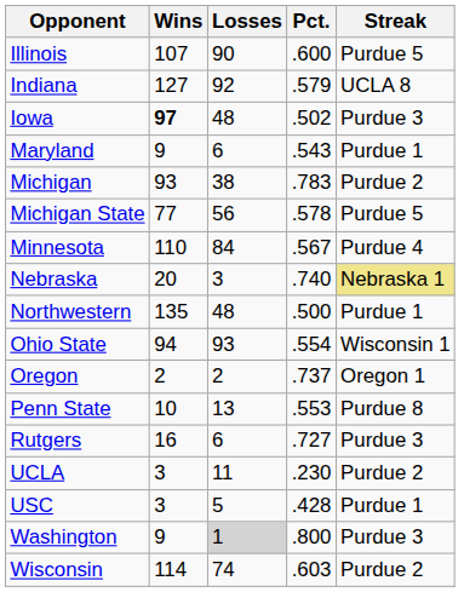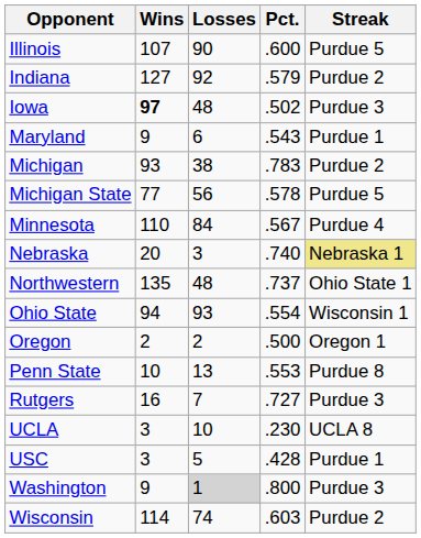Indiana | Streak: UCLA 8 -> Purdue 2
Northwestern | Pct.: .500 -> .737
Northwestern | Streak: Purdue 1 -> Ohio State 1
Oregon | Pct.: .737 -> .500
Rutgers | Losses: 6 -> 7
UCLA | Losses: 11 -> 10
UCLA | Streak: Purdue 2 -> UCLA 8
